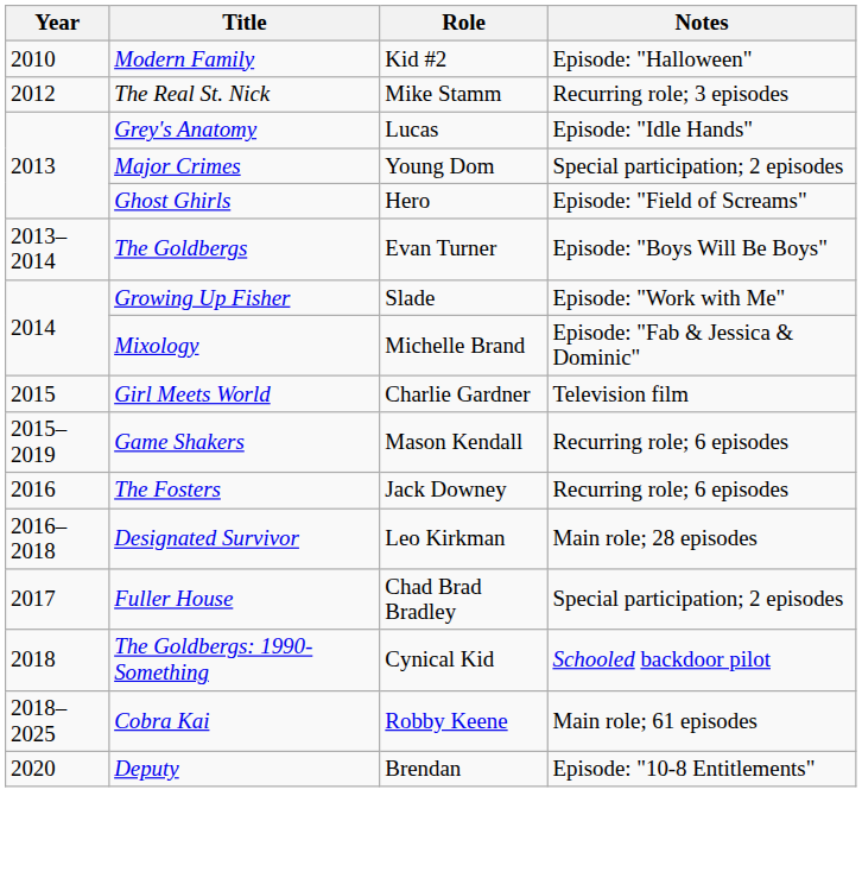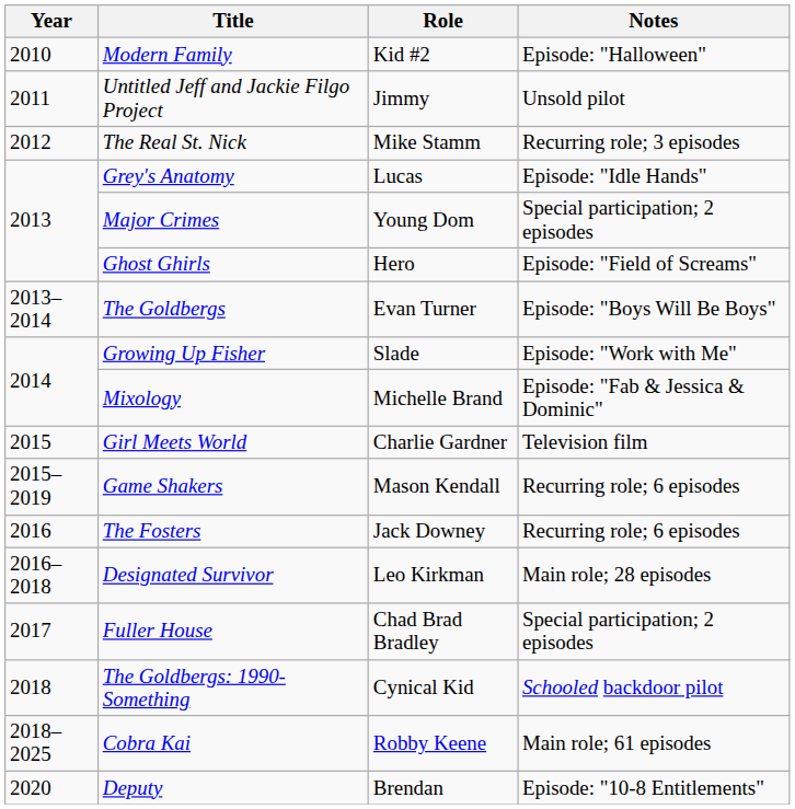+ row: 2011 | Untitled Jeff and Jackie Filgo Project | Jimmy | Unsold pilot
